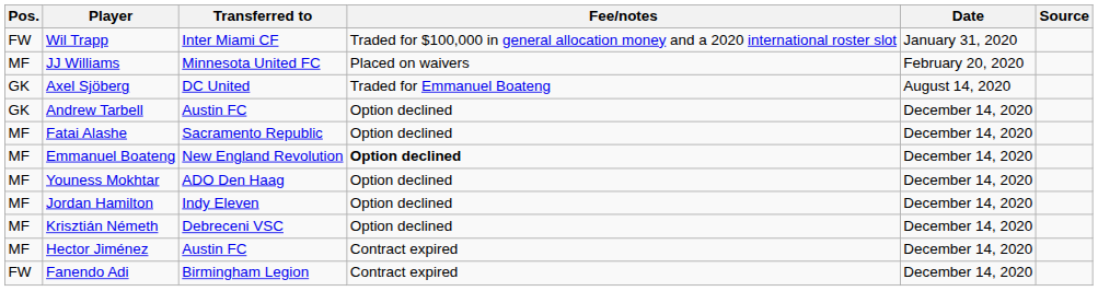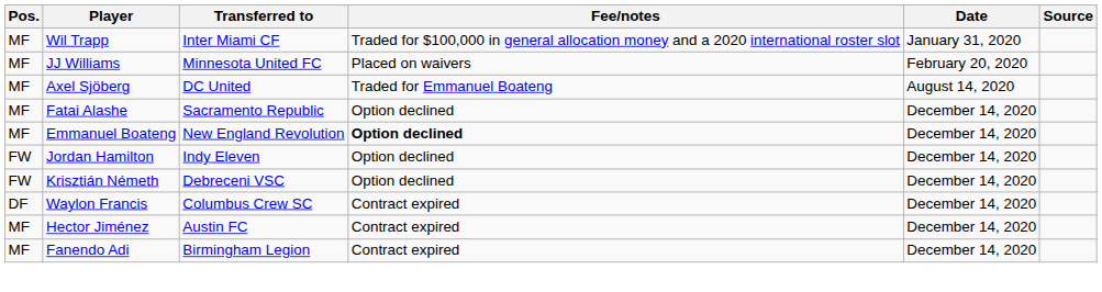Wil Trapp | Pos.: FW -> MF
Axel Sjöberg | Pos.: GK -> MF
- row: GK | Andrew Tarbell | Austin FC | Option declined | December 14, 2020
- row: MF | Youness Mokhtar | ADO Den Haag | Option declined | December 14, 2020
Jordan Hamilton | Pos.: MF -> FW
Krisztián Németh | Pos.: MF -> FW
+ row: DF | Waylon Francis | Columbus Crew SC | Contract expired | December 14, 2020
Fanendo Adi | Pos.: FW -> MF
